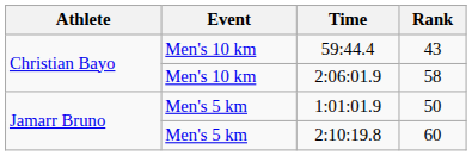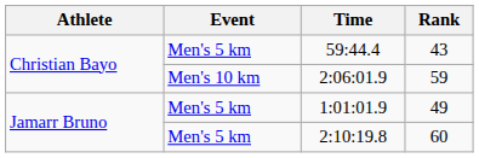59:44.4 | Event: Men's 10 km -> Men's 5 km
2:06:01.9 | Rank: 58 -> 59
1:01:01.9 | Rank: 50 -> 49
